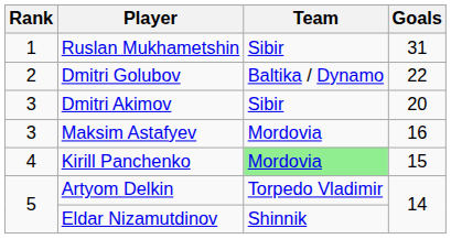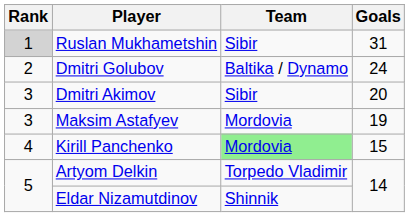Ruslan Mukhametshin | Rank: no background -> lightgrey background
Dmitri Golubov | Goals: 22 -> 24
Maksim Astafyev | Goals: 16 -> 19
